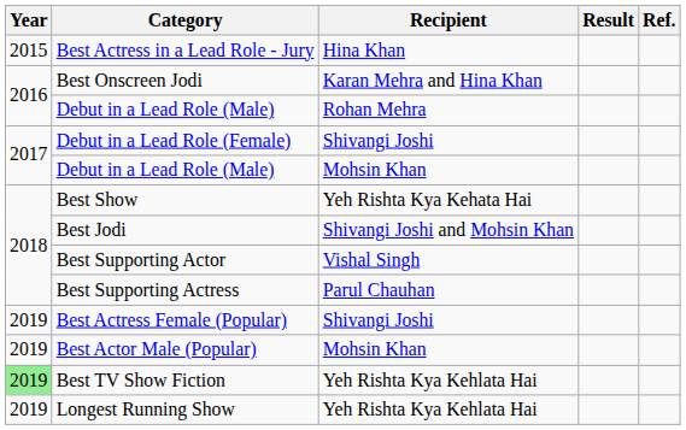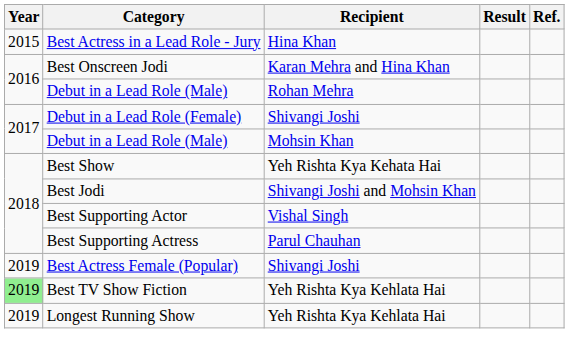- row: 2019 | Best Actor Male (Popular) | Mohsin Khan
